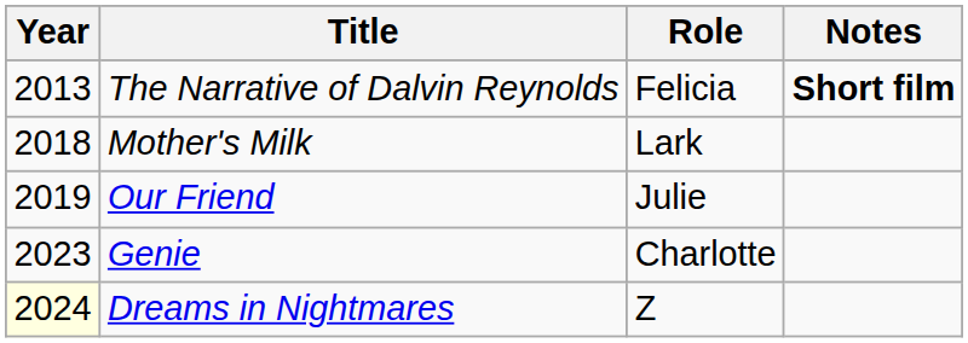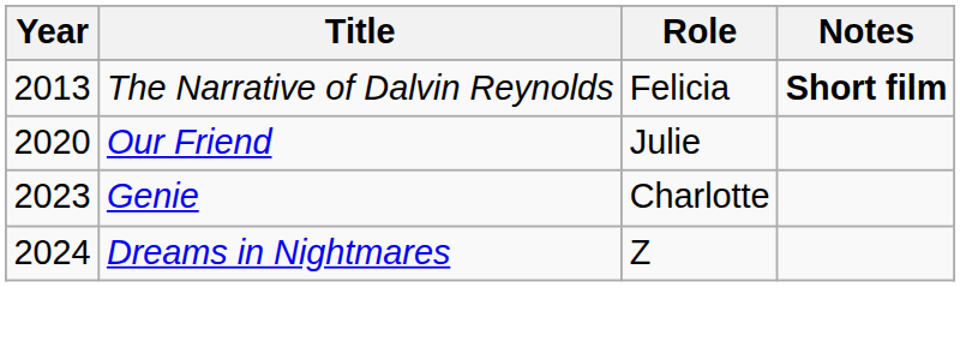- row: 2018 | Mother's Milk | Lark
Our Friend | Year: 2019 -> 2020
Dreams in Nightmares | Year: lightyellow background -> no background
